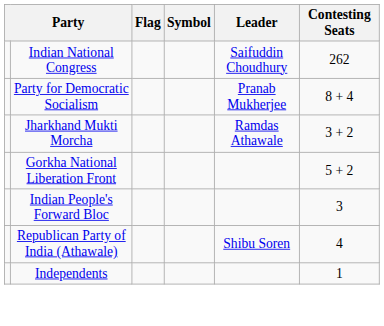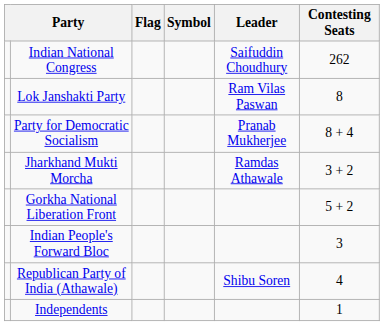+ row: Lok Janshakti Party | Ram Vilas Paswan | 8
